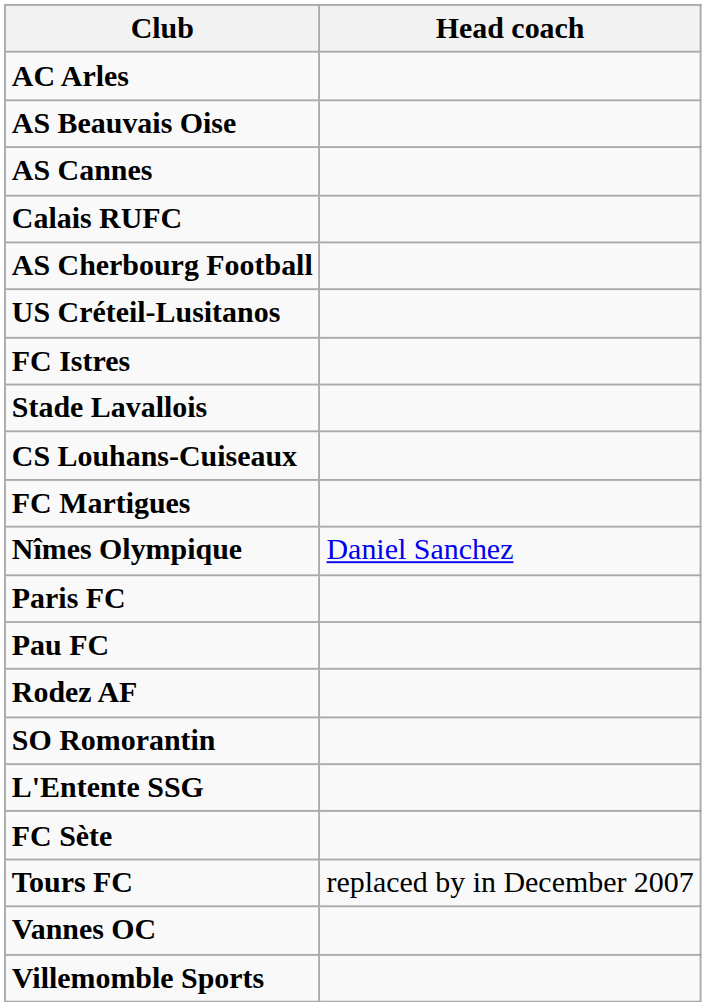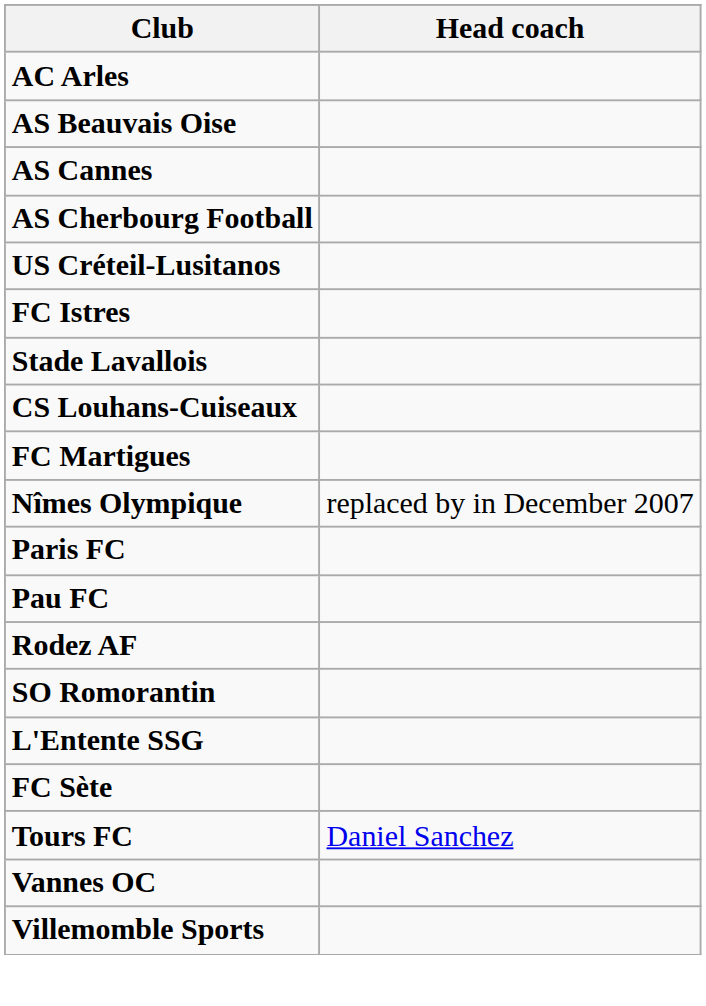- row: Calais RUFC
Nîmes Olympique | Head coach: Daniel Sanchez -> replaced by in December 2007
Tours FC | Head coach: replaced by in December 2007 -> Daniel Sanchez
